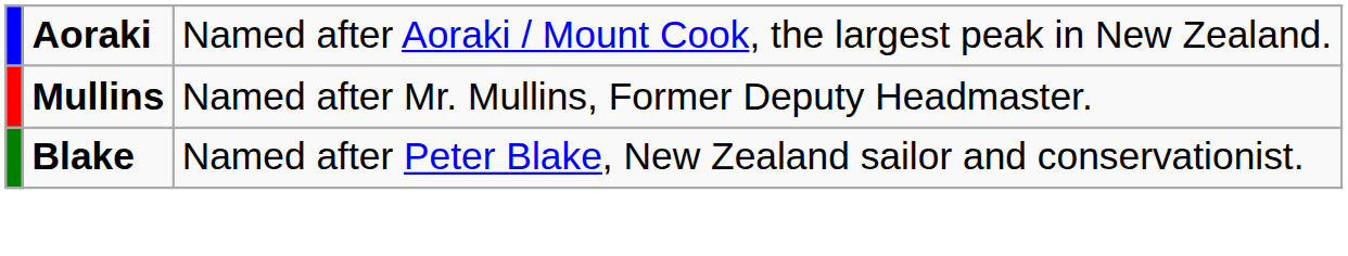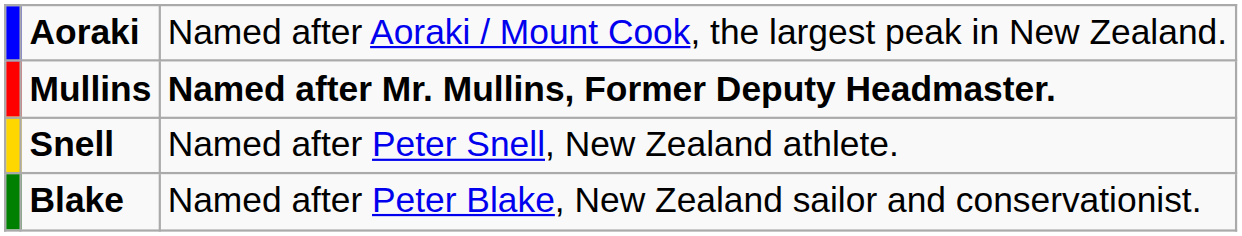Mullins | column 3: normal -> bold
+ row: Snell | Named after Peter Snell, New Zealand athlete.
